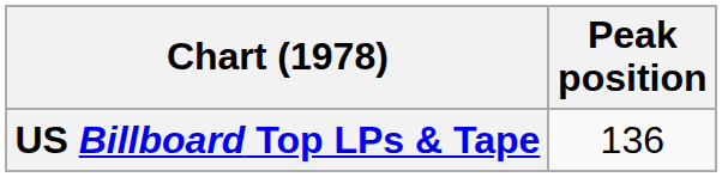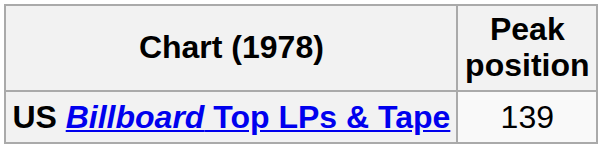US Billboard Top LPs & Tape | Peak position: 136 -> 139
